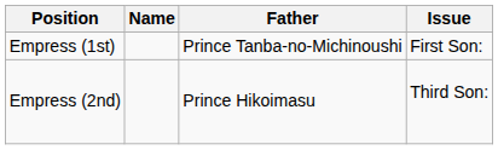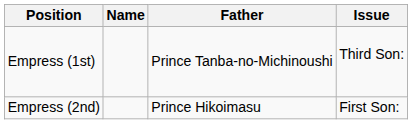Empress (1st) | Issue: First Son: -> Third Son:
Empress (2nd) | Issue: Third Son: -> First Son:
